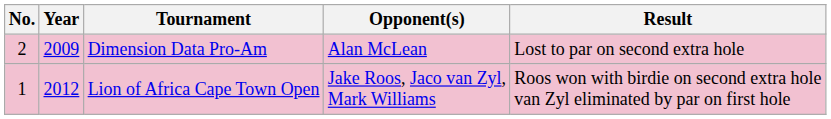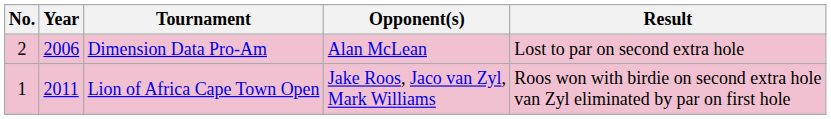Dimension Data Pro-Am | Year: 2009 -> 2006
Lion of Africa Cape Town Open | Year: 2012 -> 2011
